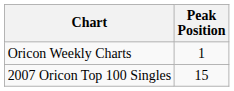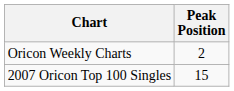Oricon Weekly Charts | Peak Position: 1 -> 2
